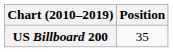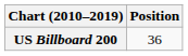US Billboard 200 | Position: 35 -> 36
